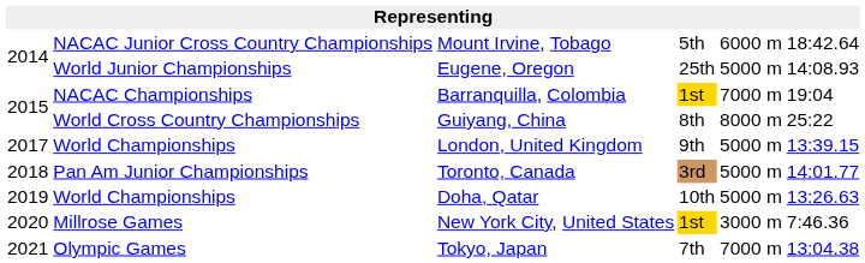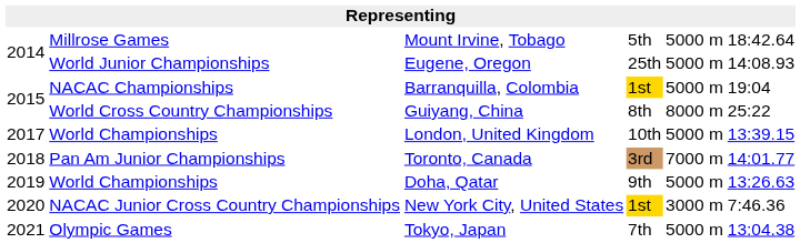Mount Irvine, Tobago | column 2: NACAC Junior Cross Country Championships -> Millrose Games
Mount Irvine, Tobago | column 5: 6000 m -> 5000 m
Barranquilla, Colombia | column 5: 7000 m -> 5000 m
London, United Kingdom | column 4: 9th -> 10th
Toronto, Canada | column 5: 5000 m -> 7000 m
Doha, Qatar | column 4: 10th -> 9th
New York City, United States | column 2: Millrose Games -> NACAC Junior Cross Country Championships
Tokyo, Japan | column 5: 7000 m -> 5000 m
